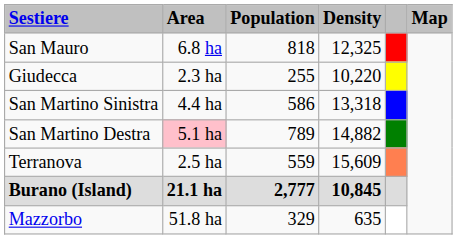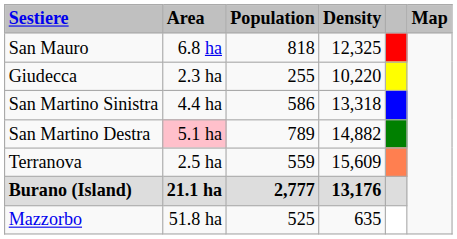Burano (Island) | Density: 10,845 -> 13,176
Mazzorbo | Population: 329 -> 525
